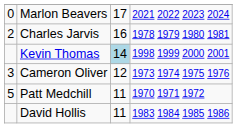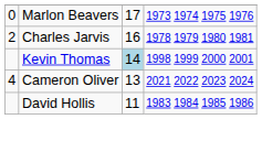Marlon Beavers | column 4: 2021 2022 2023 2024 -> 1973 1974 1975 1976
Cameron Oliver | column 1: 3 -> 4
Cameron Oliver | column 3: 12 -> 13
Cameron Oliver | column 4: 1973 1974 1975 1976 -> 2021 2022 2023 2024
- row: 5 | Patt Medchill | 11 | 1970 1971 1972
